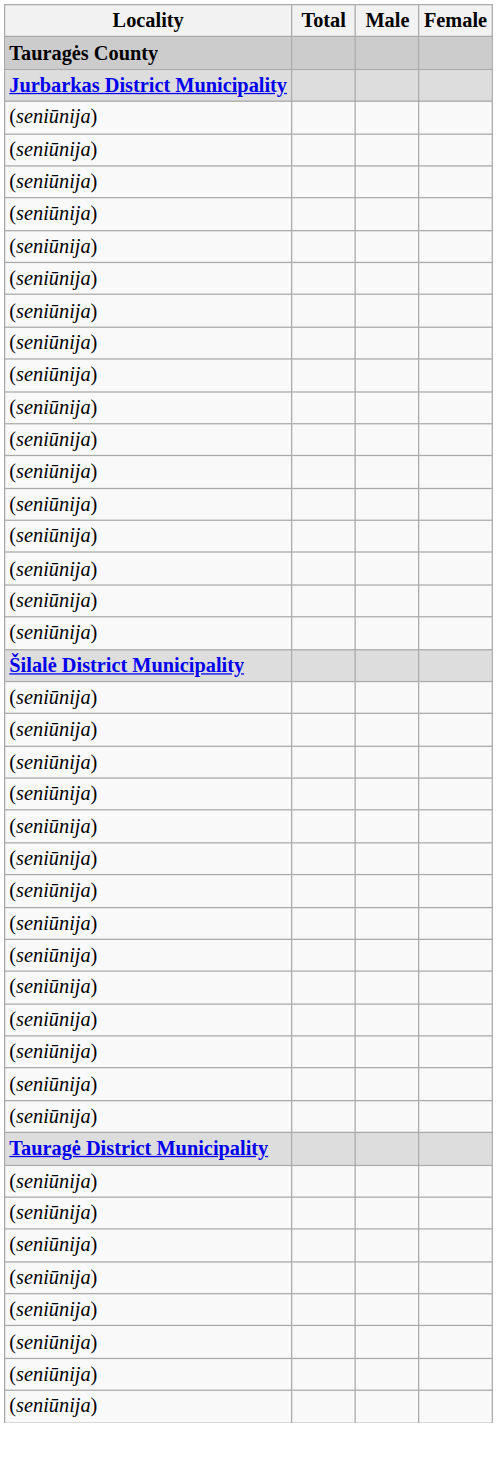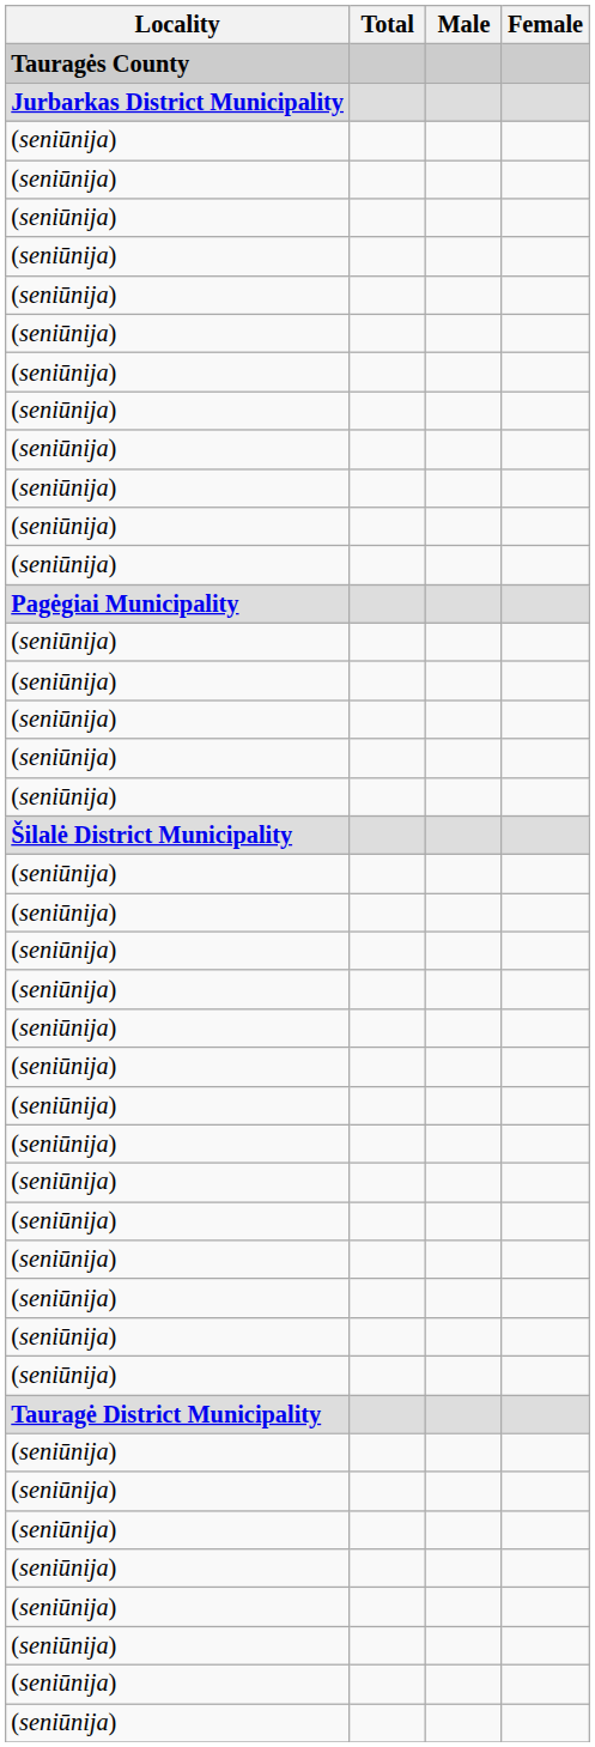+ row: Pagėgiai Municipality
